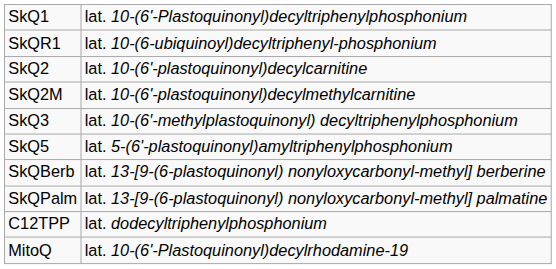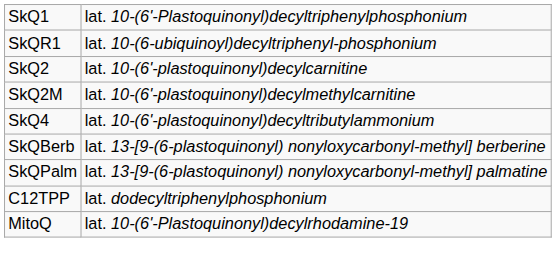- row: SkQ3 | lat. 10-(6′-methylplastoquinonyl) decyltriphenylphosphonium
+ row: SkQ4 | lat. 10-(6'-plastoquinonyl)decyltributylammonium
- row: SkQ5 | lat. 5-(6'-plastoquinonyl)amyltriphenylphosphonium
